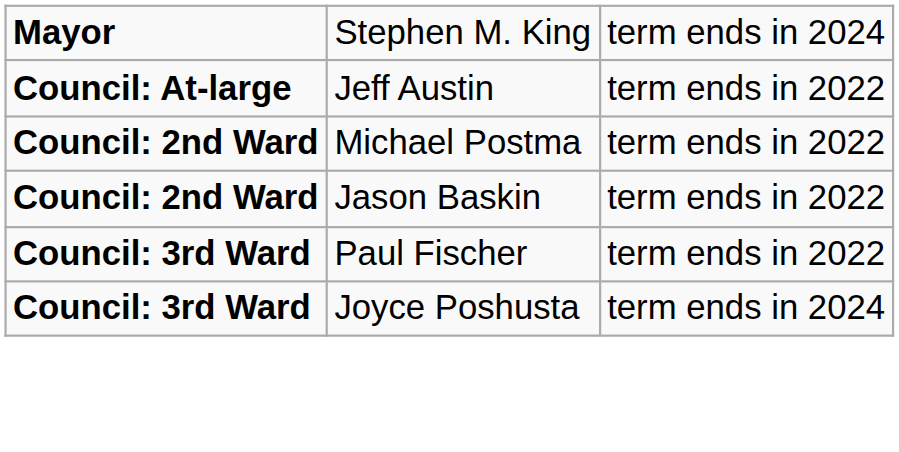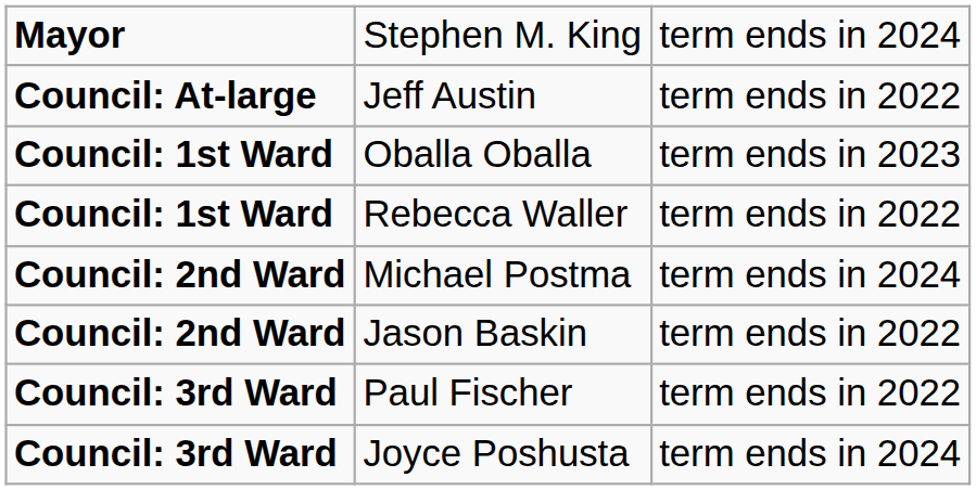+ row: Council: 1st Ward | Oballa Oballa | term ends in 2023
+ row: Council: 1st Ward | Rebecca Waller | term ends in 2022
Michael Postma | column 3: term ends in 2022 -> term ends in 2024
